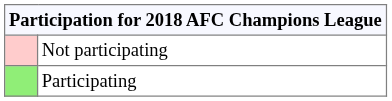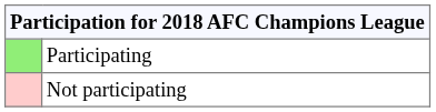rows swapped: Participating <-> Not participating
